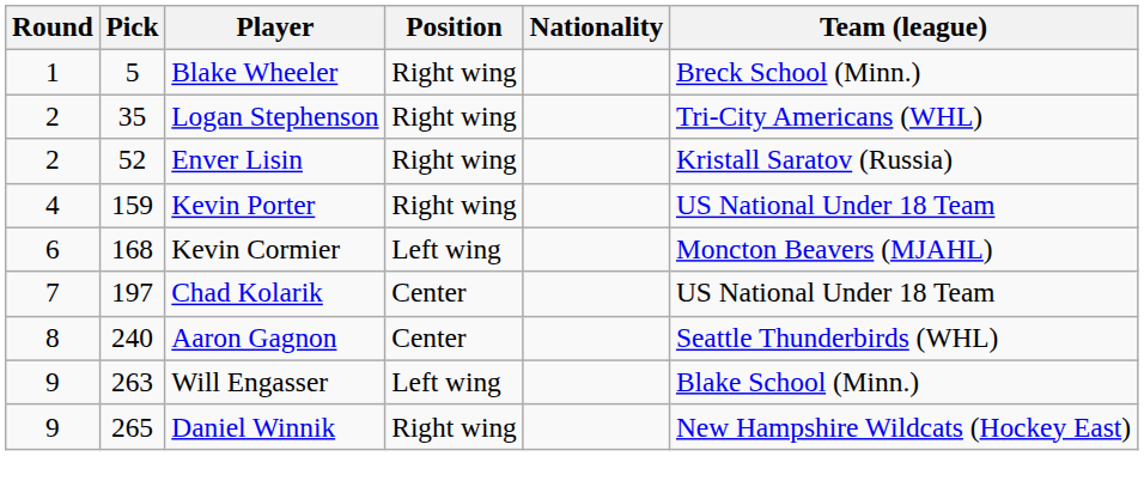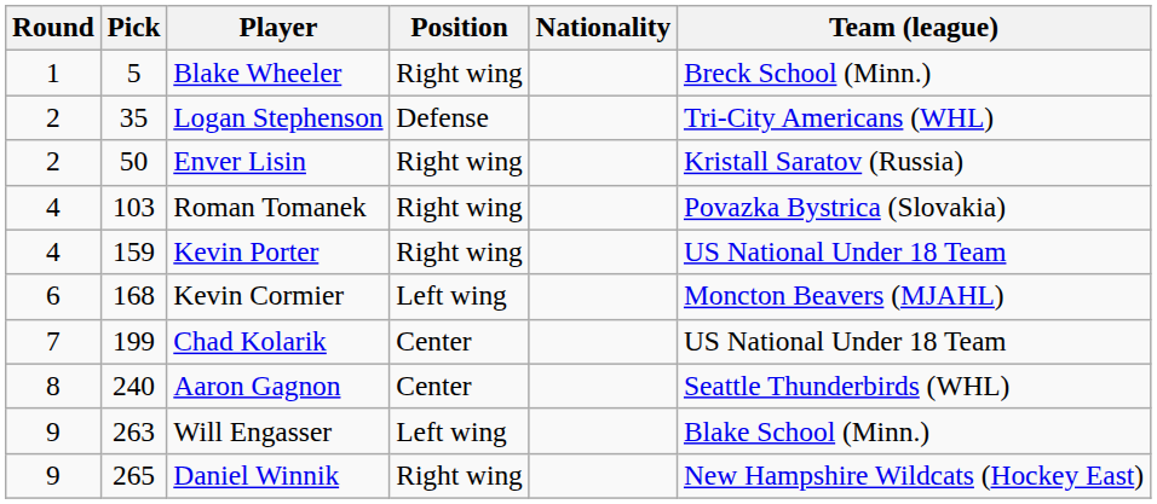Logan Stephenson | Position: Right wing -> Defense
Enver Lisin | Pick: 52 -> 50
+ row: 4 | 103 | Roman Tomanek | Right wing | Povazka Bystrica (Slovakia)
Chad Kolarik | Pick: 197 -> 199
